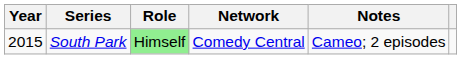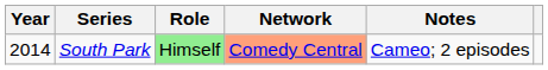South Park | Year: 2015 -> 2014
South Park | Network: no background -> lightsalmon background
